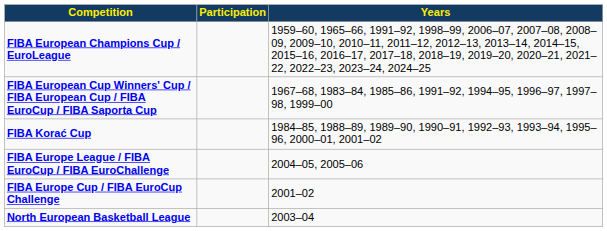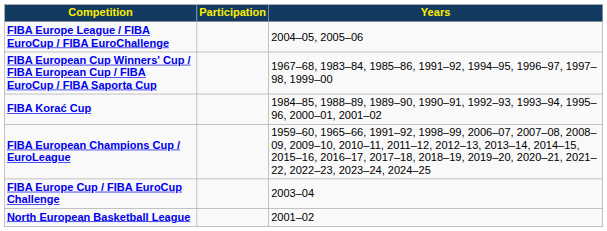rows swapped: FIBA European Champions Cup / EuroLeague <-> FIBA Europe League / FIBA EuroCup / FIBA EuroChallenge
FIBA Europe Cup / FIBA EuroCup Challenge | Years: 2001–02 -> 2003–04
North European Basketball League | Years: 2003–04 -> 2001–02
